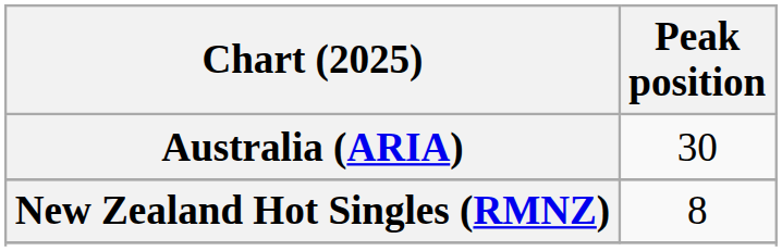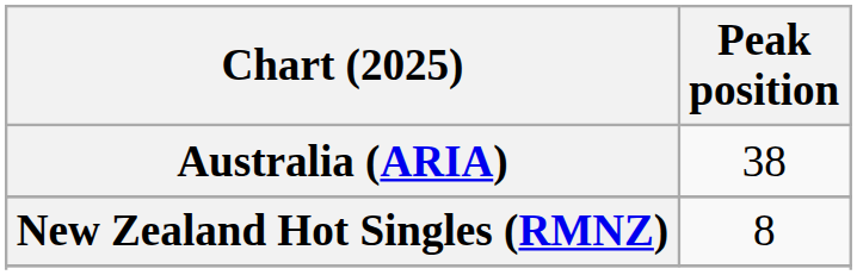Australia (ARIA) | Peak position: 30 -> 38
